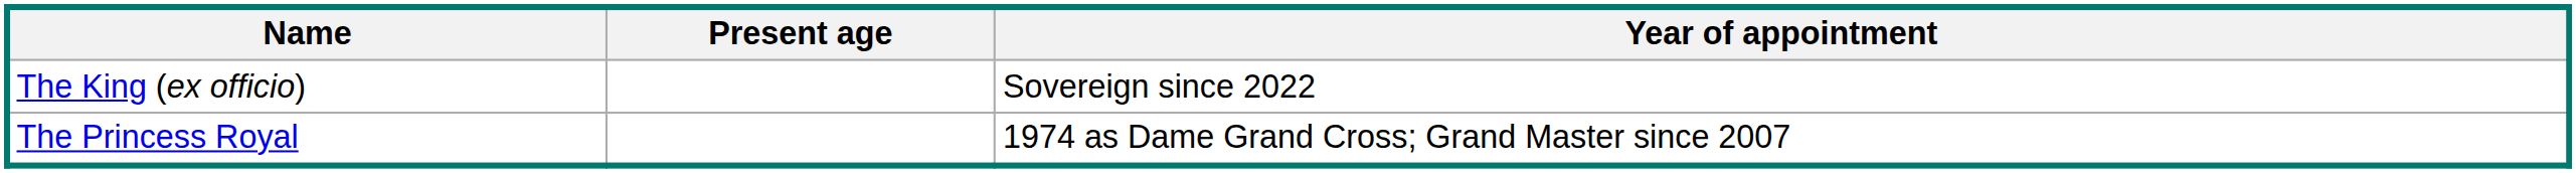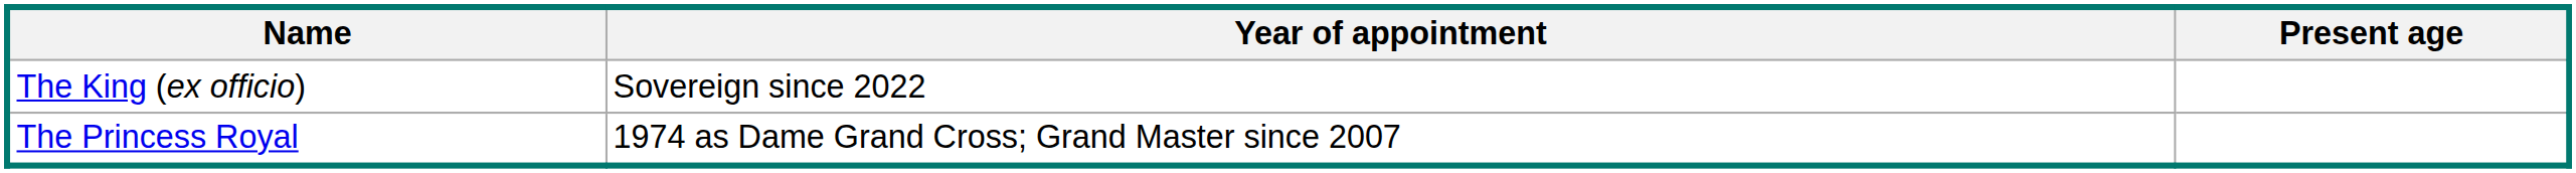columns swapped: Year of appointment <-> Present age
